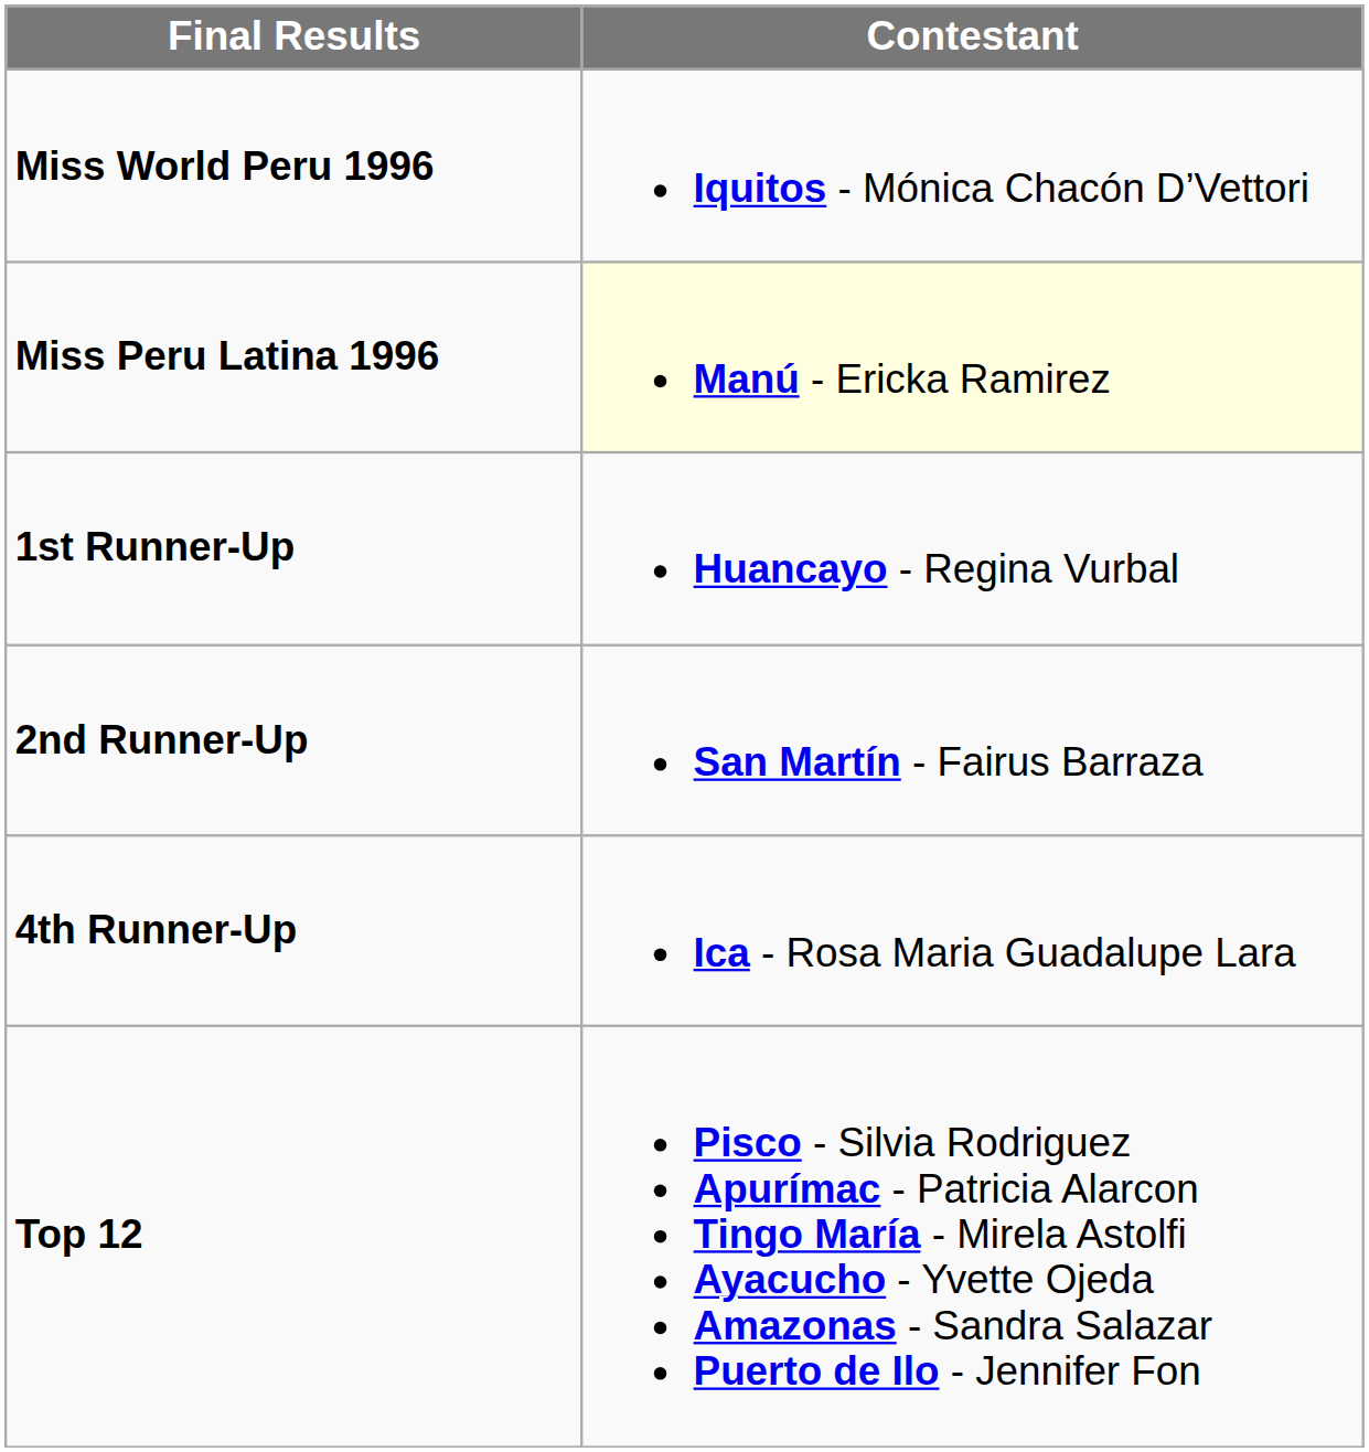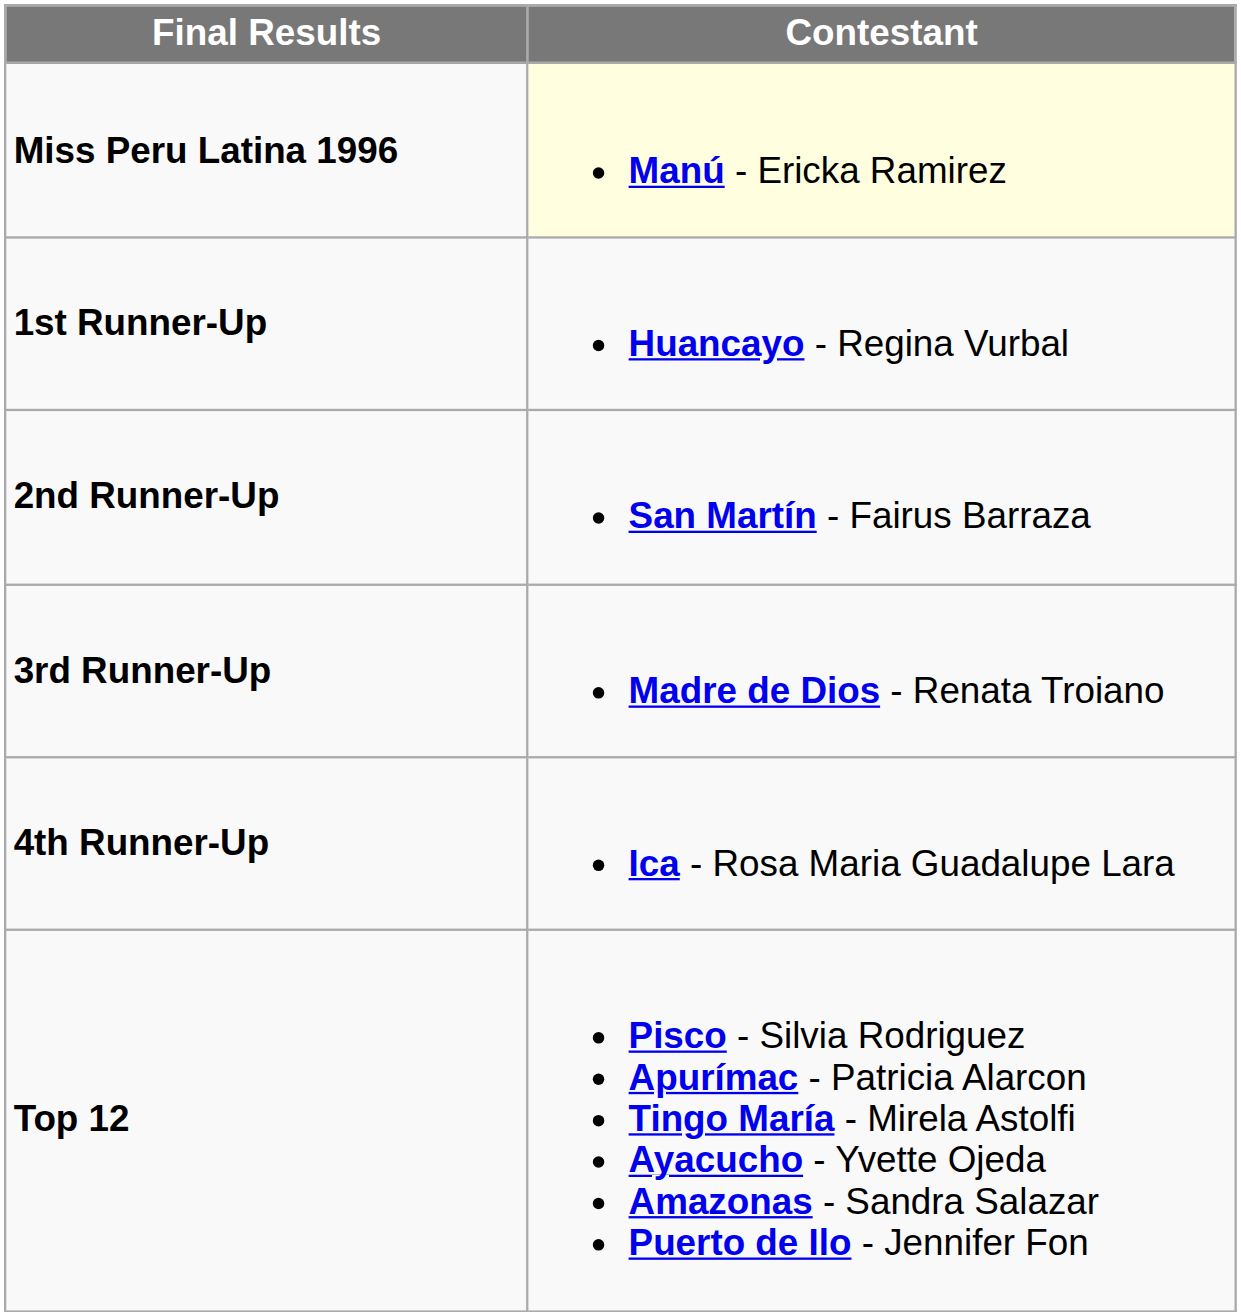- row: Miss World Peru 1996 | Iquitos - Mónica Chacón D’Vettori
+ row: 3rd Runner-Up | Madre de Dios - Renata Troiano
